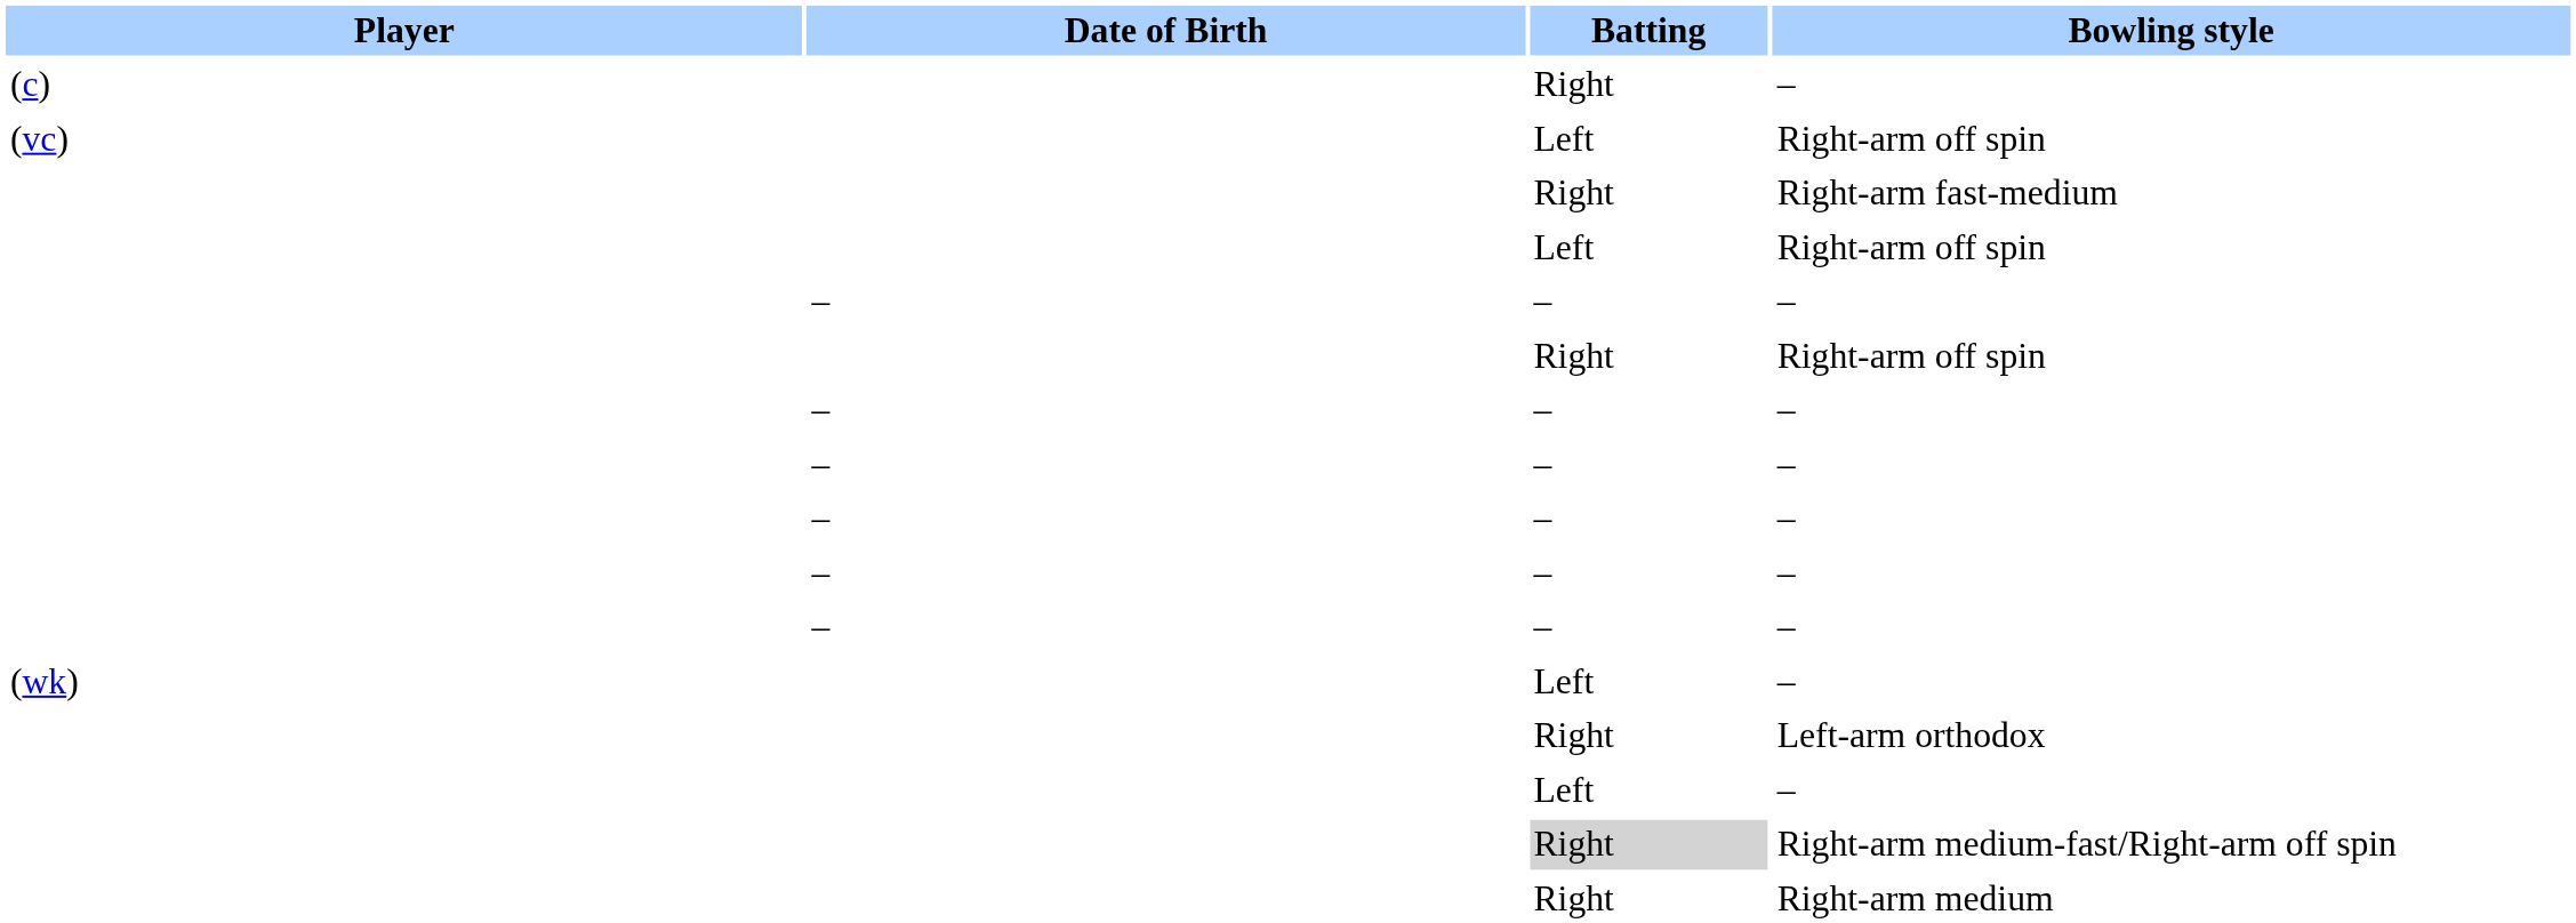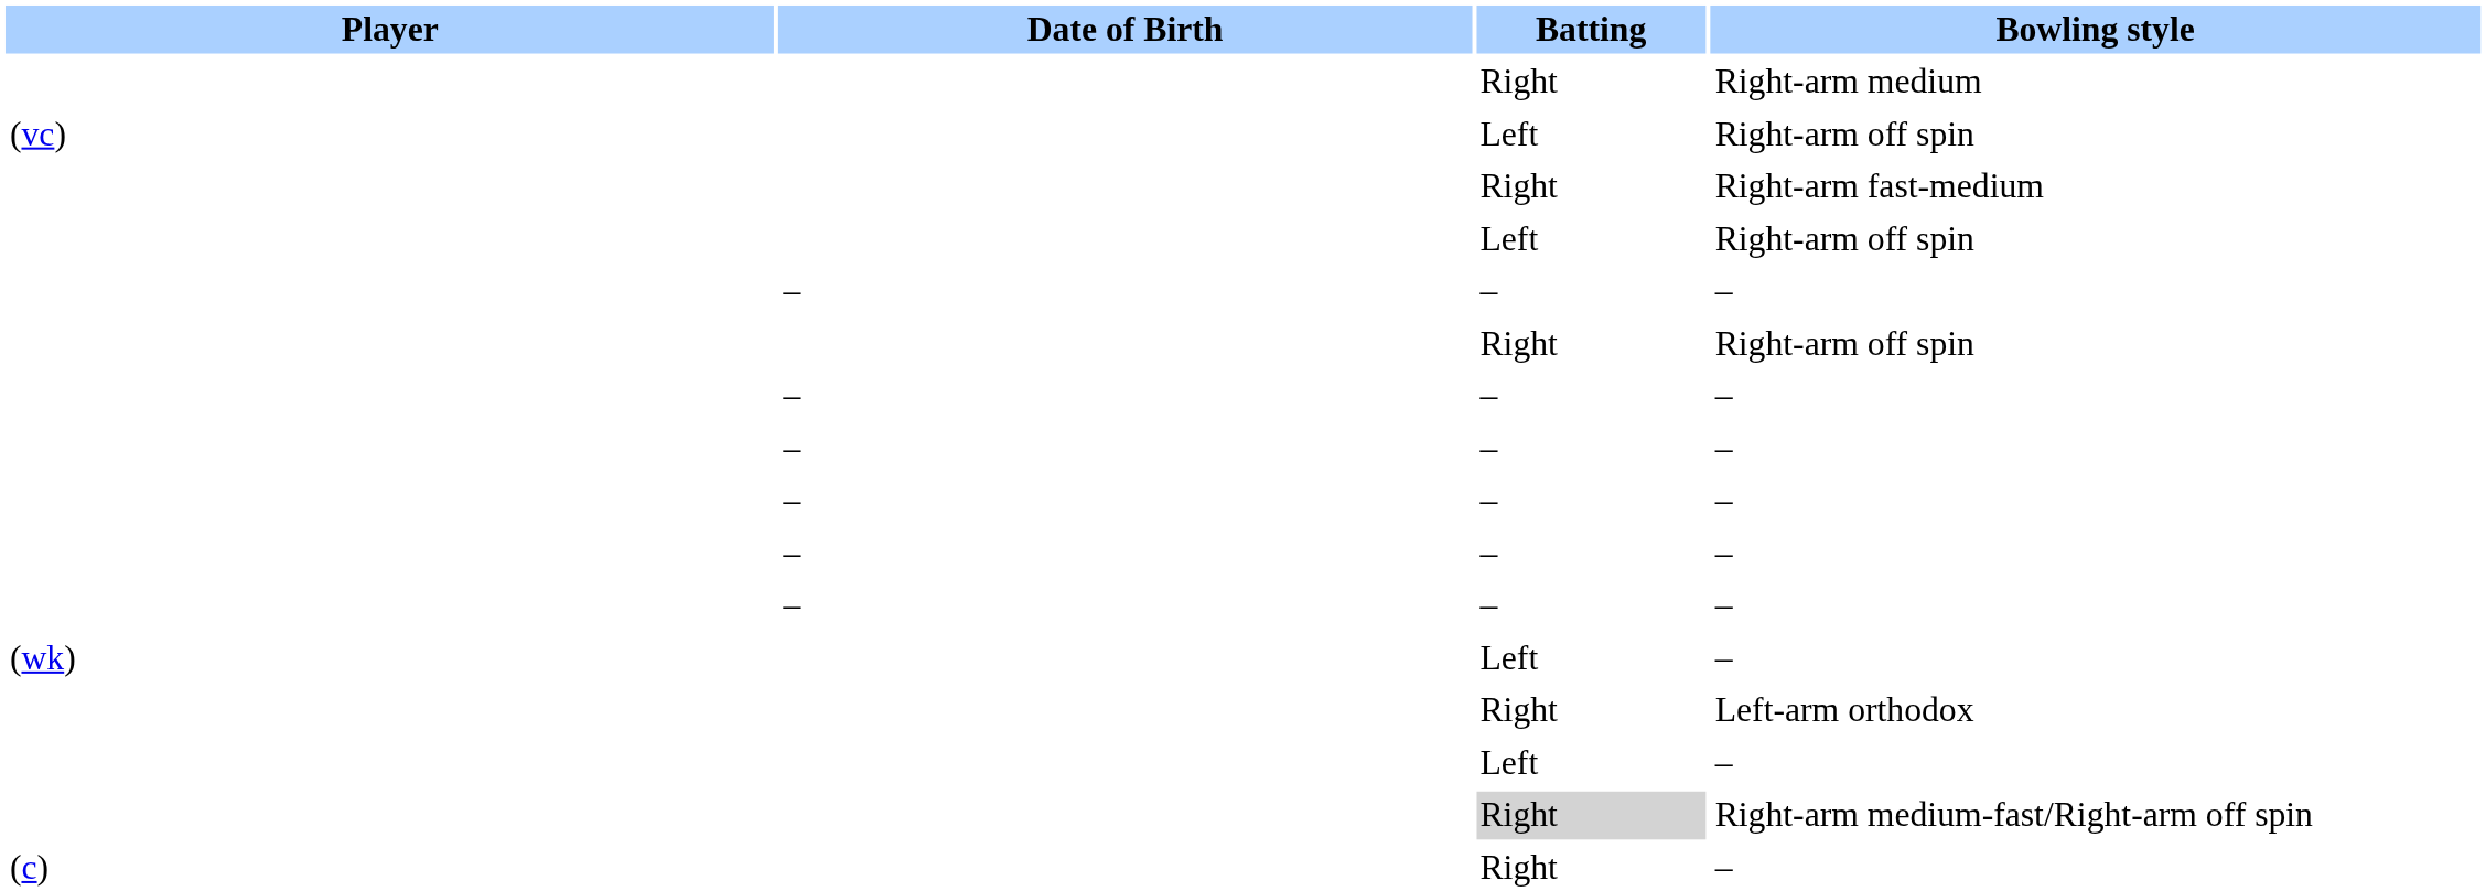rows swapped: (c) / – <-> Right-arm medium
